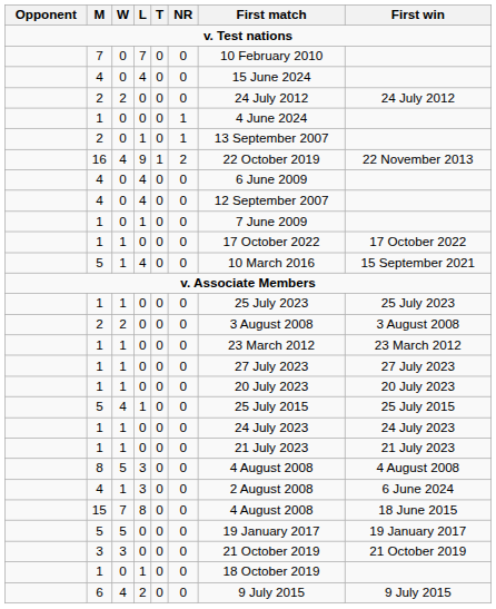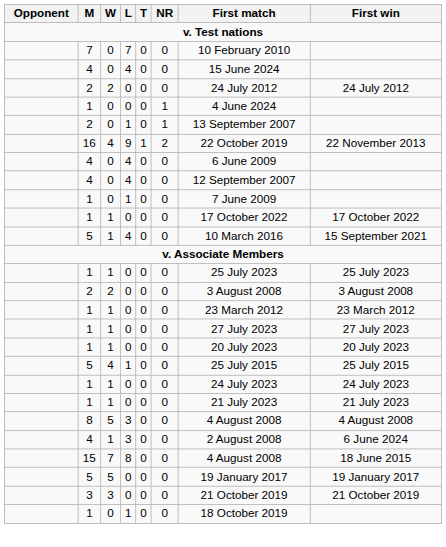- row: 6 | 4 | 2 | 0 | 0 | 9 July 2015 | 9 July 2015
